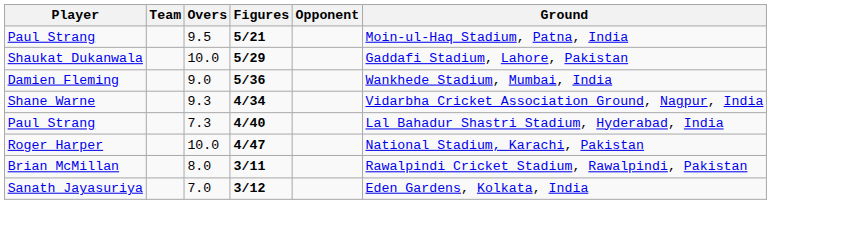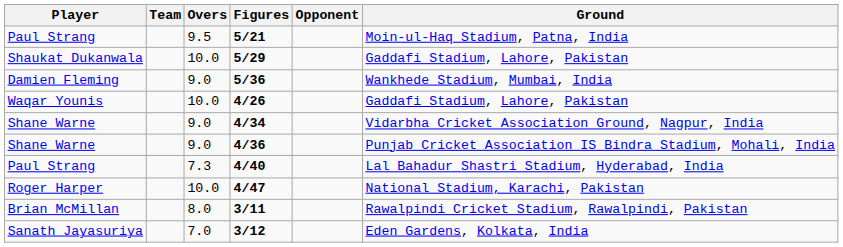+ row: Waqar Younis | 10.0 | 4/26 | Gaddafi Stadium, Lahore, Pakistan
4/34 | Overs: 9.3 -> 9.0
+ row: Shane Warne | 9.0 | 4/36 | Punjab Cricket Association IS Bindra Stadium, Mohali, India
